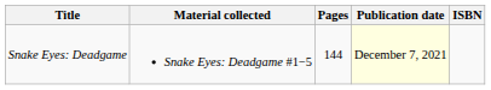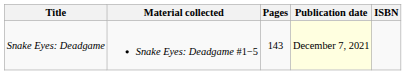Snake Eyes: Deadgame | Pages: 144 -> 143
